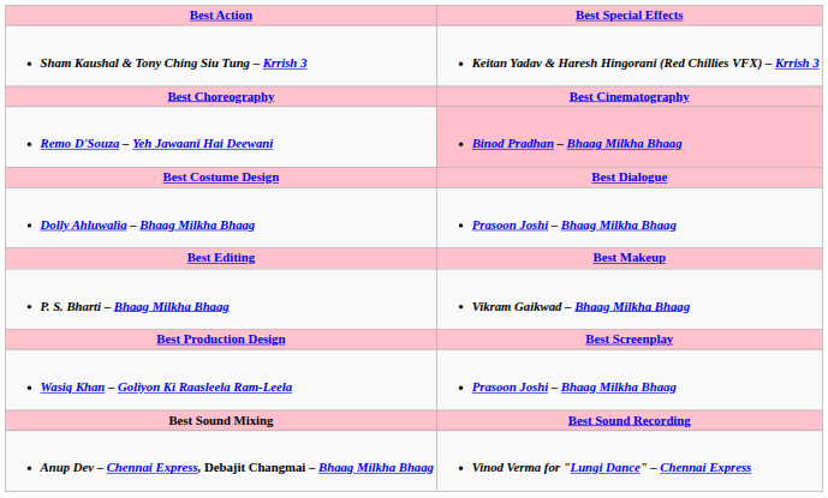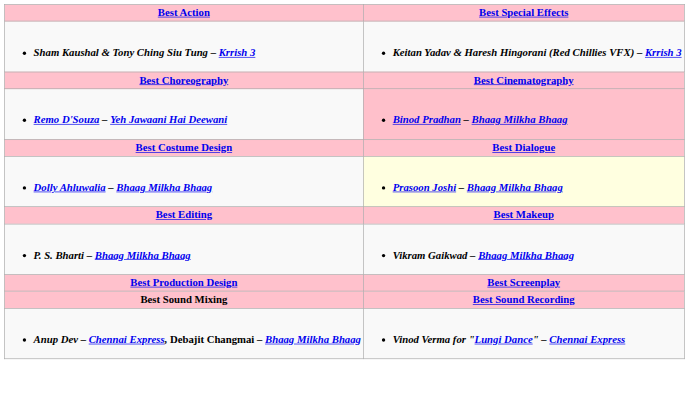Dolly Ahluwalia – Bhaag Milkha Bhaag | Best Special Effects: no background -> lightyellow background
- row: Wasiq Khan – Goliyon Ki Raasleela Ram-Leela | Prasoon Joshi – Bhaag Milkha Bhaag
